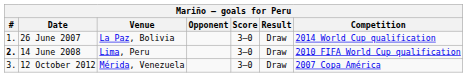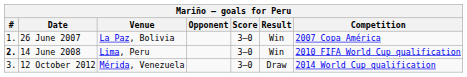26 June 2007 | Result: Draw -> Win
26 June 2007 | Competition: 2014 World Cup qualification -> 2007 Copa América
14 June 2008 | Result: Draw -> Win
12 October 2012 | Competition: 2007 Copa América -> 2014 World Cup qualification
